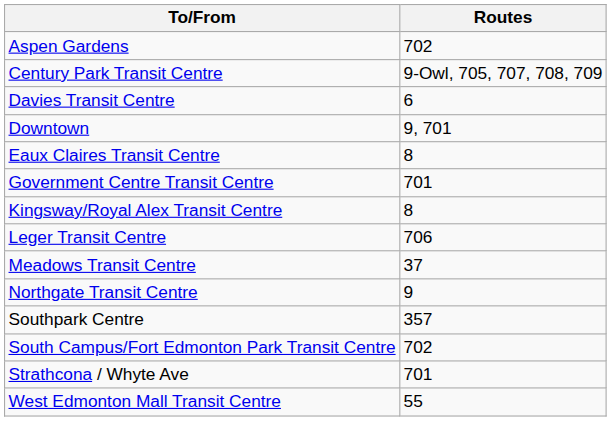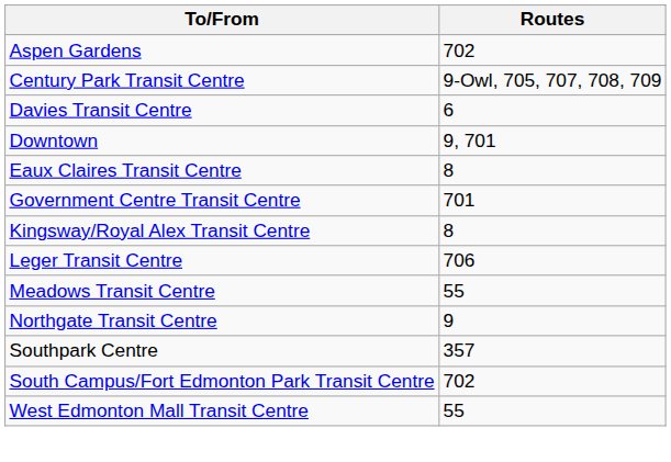Meadows Transit Centre | Routes: 37 -> 55
- row: Strathcona / Whyte Ave | 701
